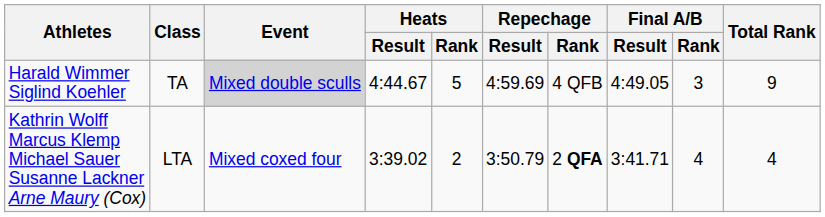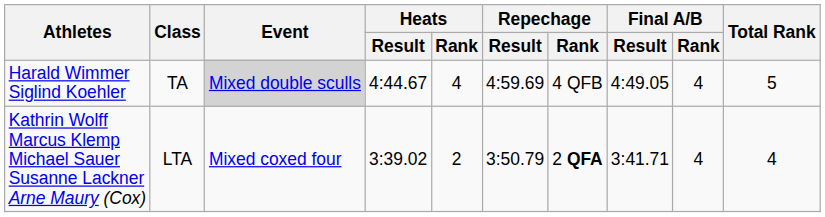Harald Wimmer Siglind Koehler | Heats / Rank: 5 -> 4
Harald Wimmer Siglind Koehler | Final A/B / Rank: 3 -> 4
Harald Wimmer Siglind Koehler | Total Rank: 9 -> 5
